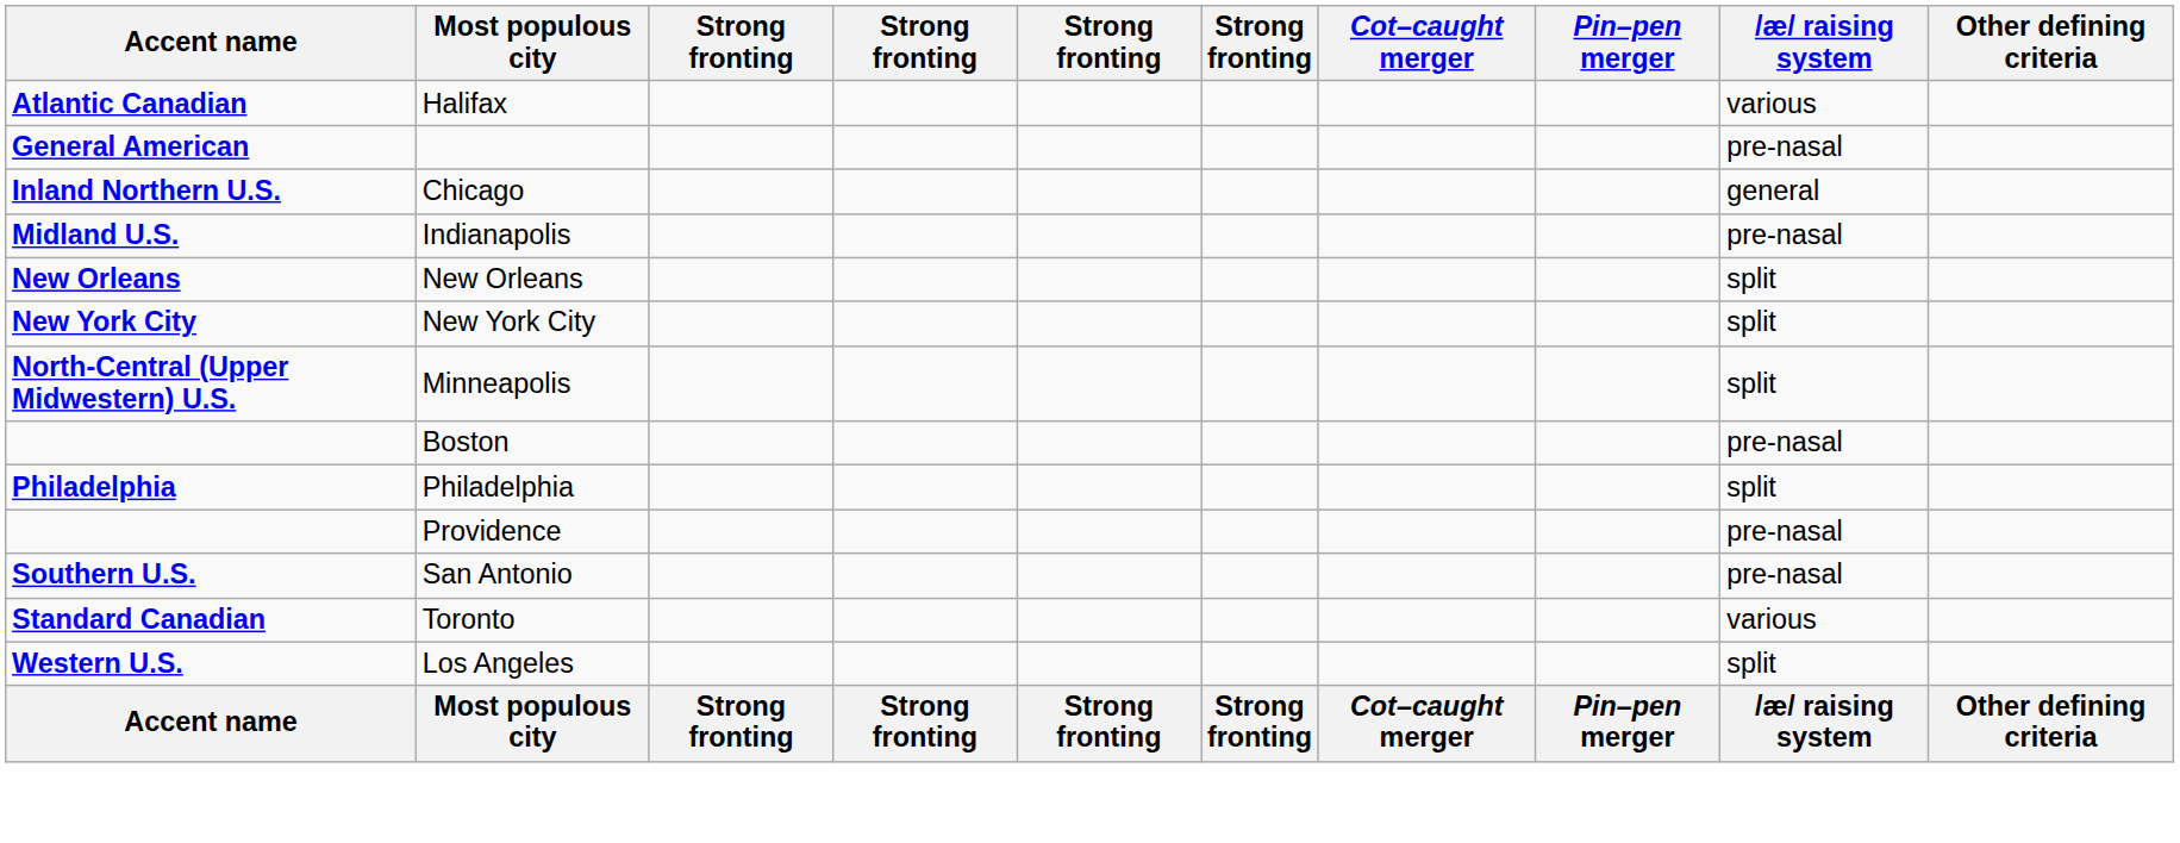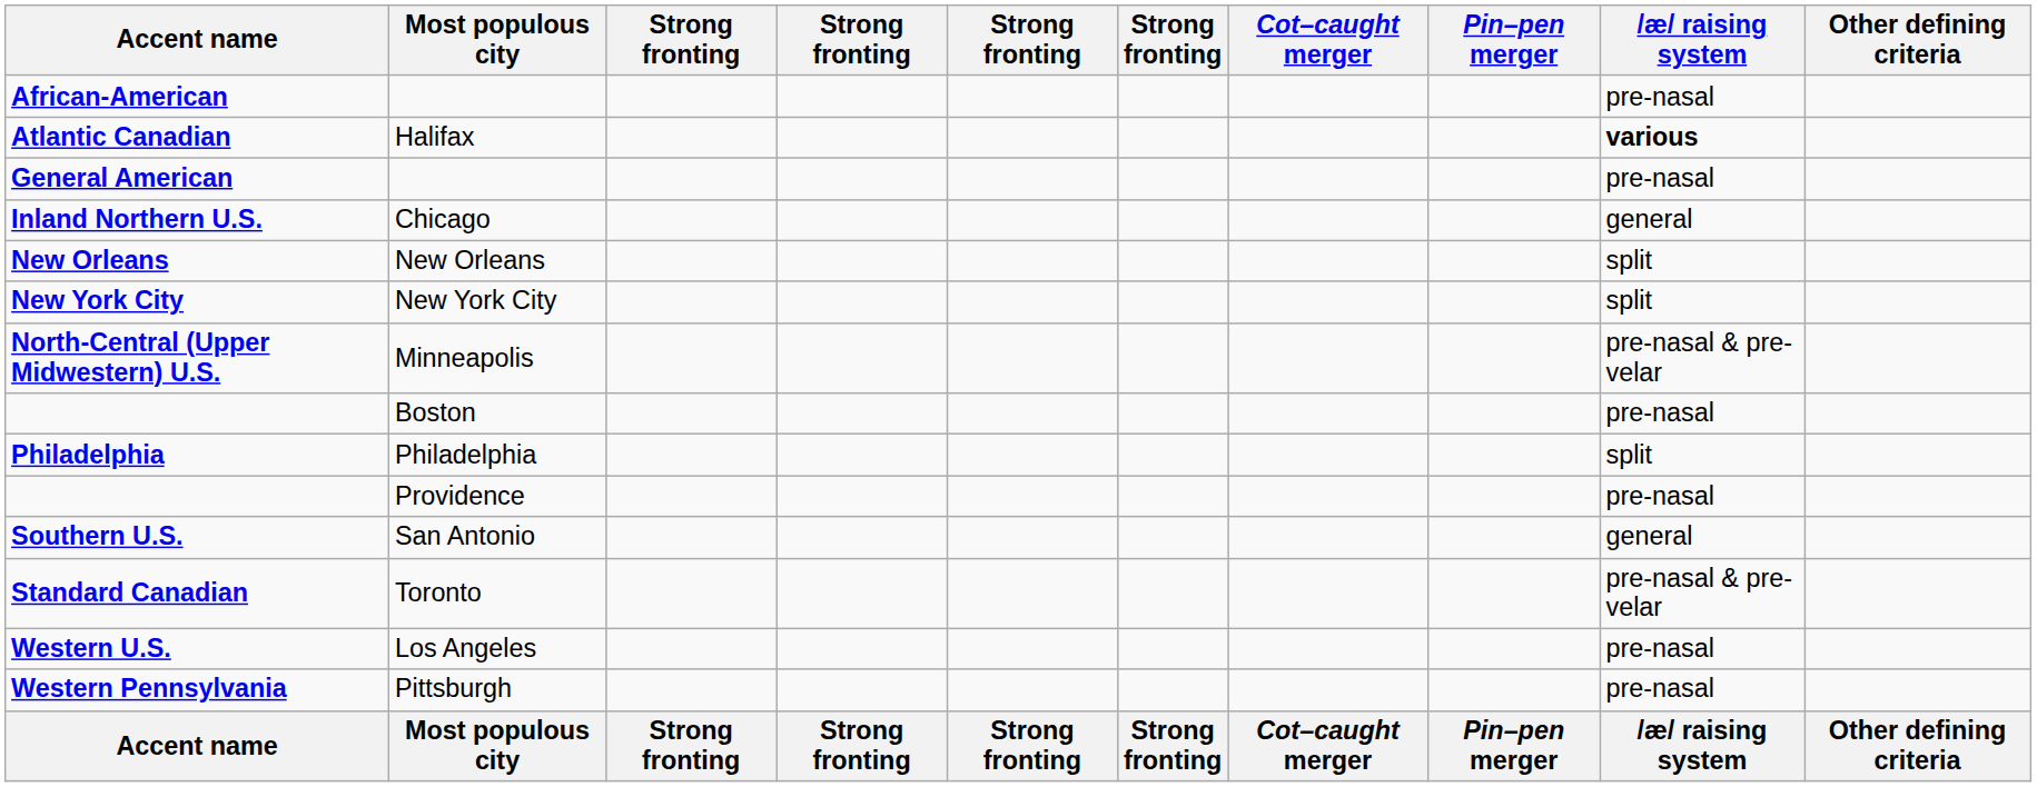+ row: African-American | pre-nasal
Atlantic Canadian | æ/ raising system: normal -> bold
- row: Midland U.S. | Indianapolis | pre-nasal
North-Central (Upper Midwestern) U.S. | æ/ raising system: split -> pre-nasal & pre-velar
Southern U.S. | æ/ raising system: pre-nasal -> general
Standard Canadian | æ/ raising system: various -> pre-nasal & pre-velar
Western U.S. | æ/ raising system: split -> pre-nasal
+ row: Western Pennsylvania | Pittsburgh | pre-nasal
